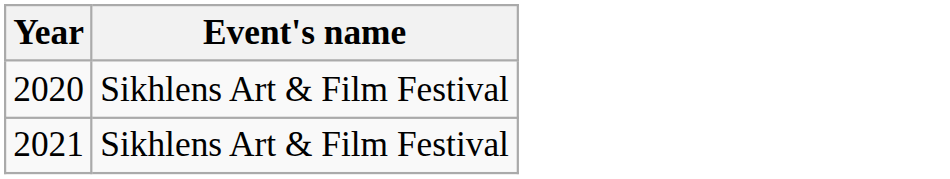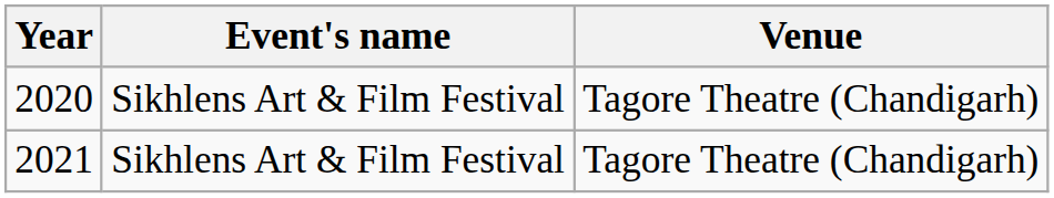+ column: Venue | Tagore Theatre (Chandigarh) | Tagore Theatre (Chandigarh)
